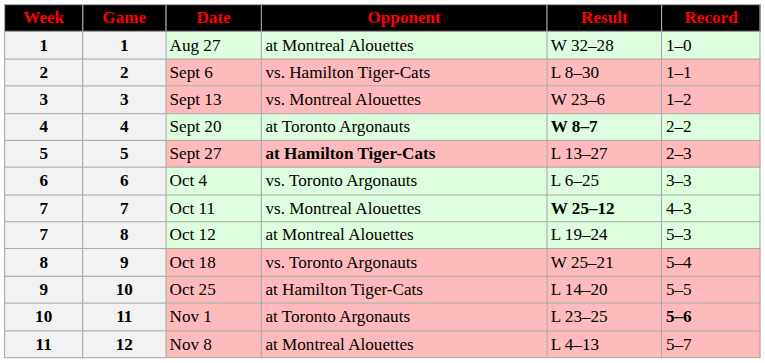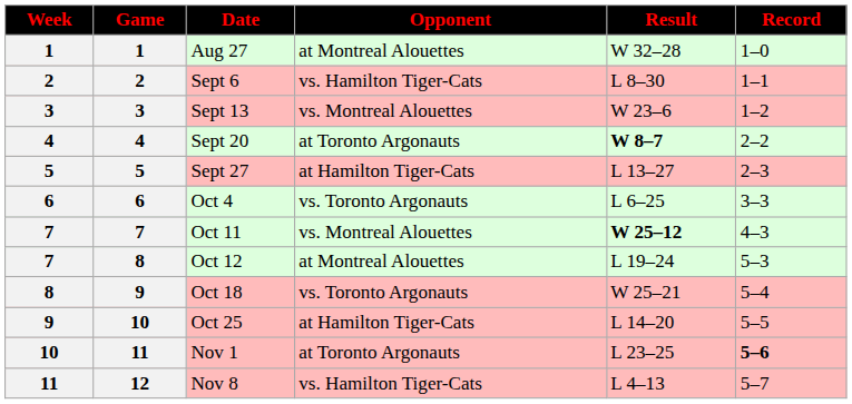Sept 27 | Opponent: bold -> normal
Nov 8 | Opponent: at Montreal Alouettes -> vs. Hamilton Tiger-Cats
